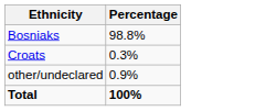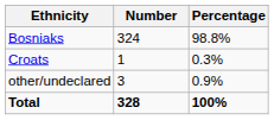+ column: Number | 324 | 1 | 3 | 328
